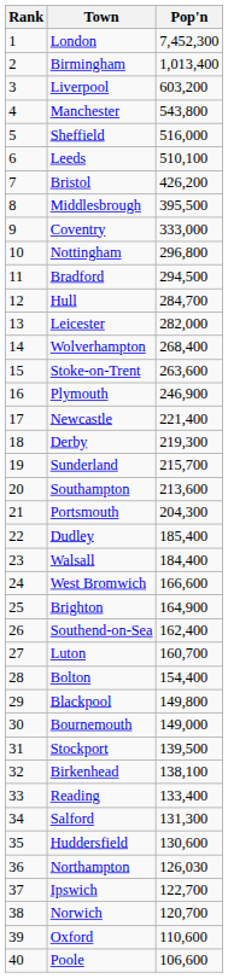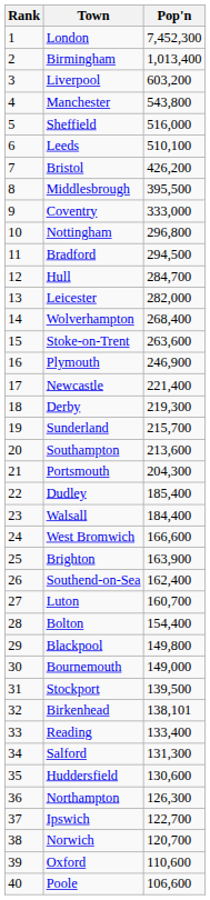Brighton | Pop'n: 164,900 -> 163,900
Birkenhead | Pop'n: 138,100 -> 138,101
Northampton | Pop'n: 126,030 -> 126,300
